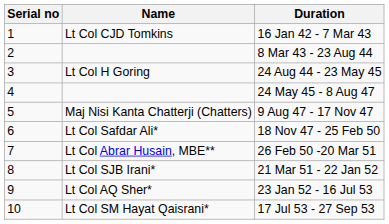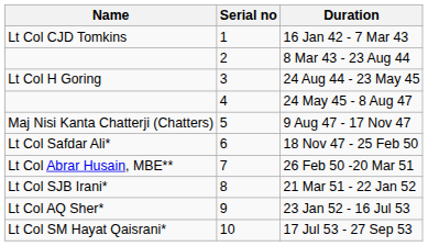columns swapped: Serial no <-> Name
